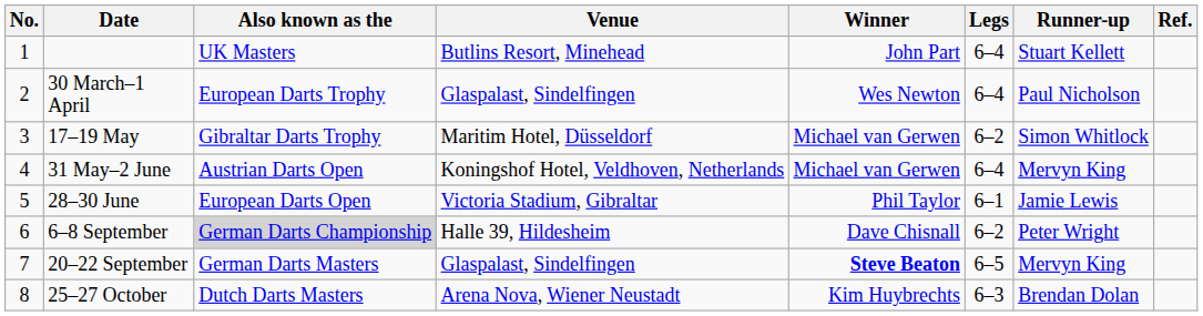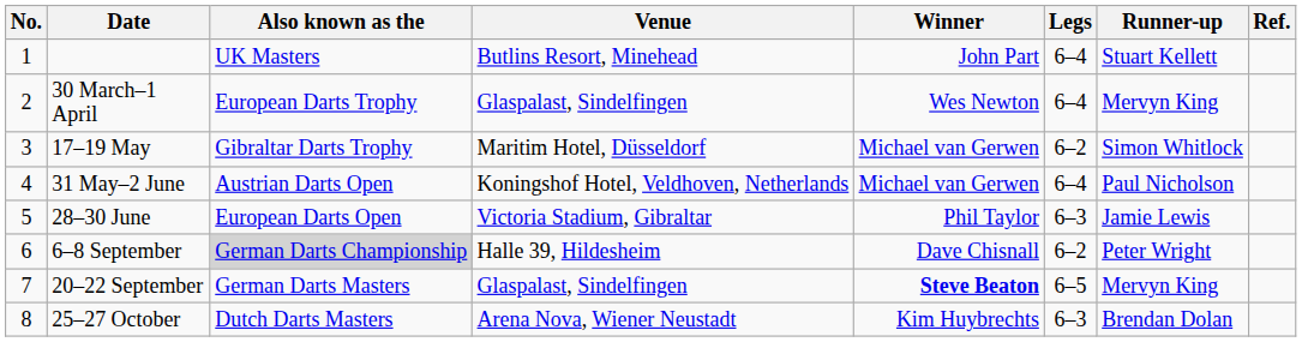30 March–1 April | Runner-up: Paul Nicholson -> Mervyn King
31 May–2 June | Runner-up: Mervyn King -> Paul Nicholson
28–30 June | Legs: 6–1 -> 6–3
